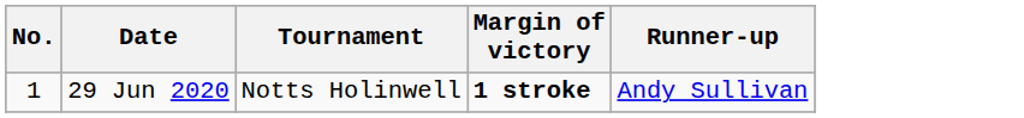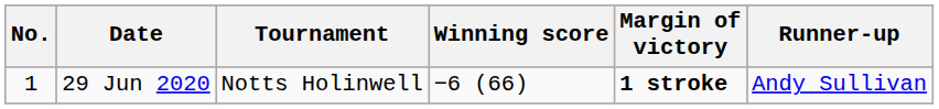+ column: Winning score | −6 (66)
